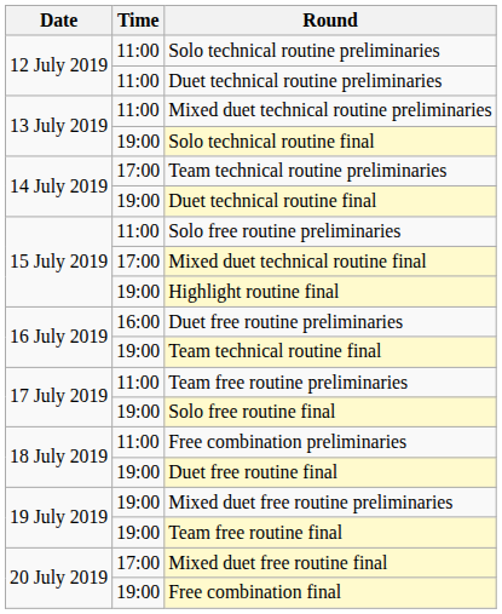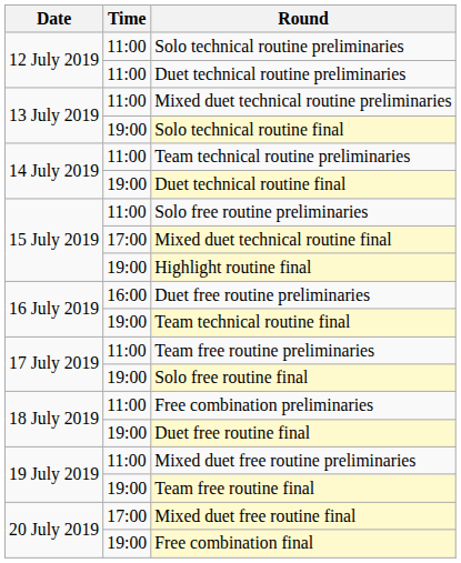Team technical routine preliminaries | Time: 17:00 -> 11:00
Mixed duet free routine preliminaries | Time: 19:00 -> 11:00
